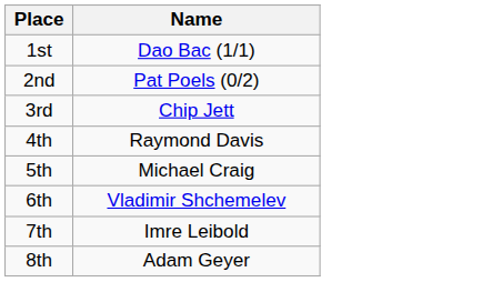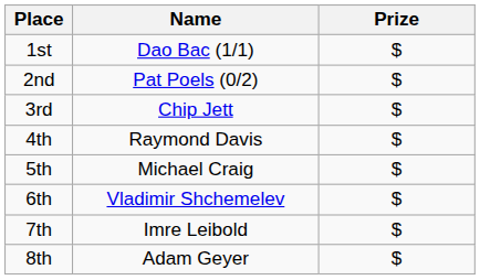+ column: Prize | $ | $ | $ | $ | $ | $ | $ | $
